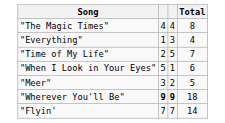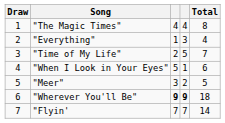+ column: Draw | 1 | 2 | 3 | 4 | 5 | 6 | 7
